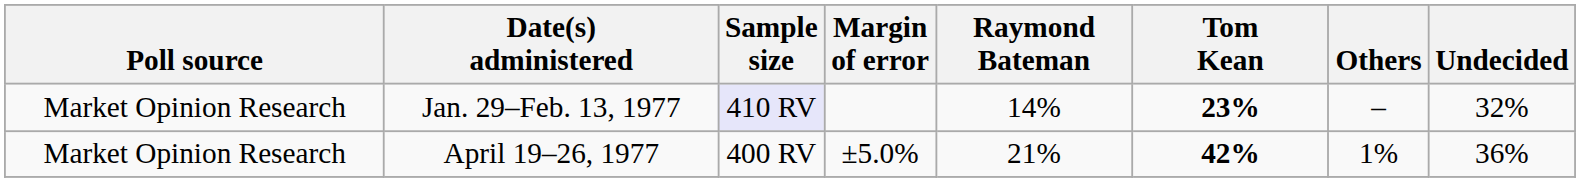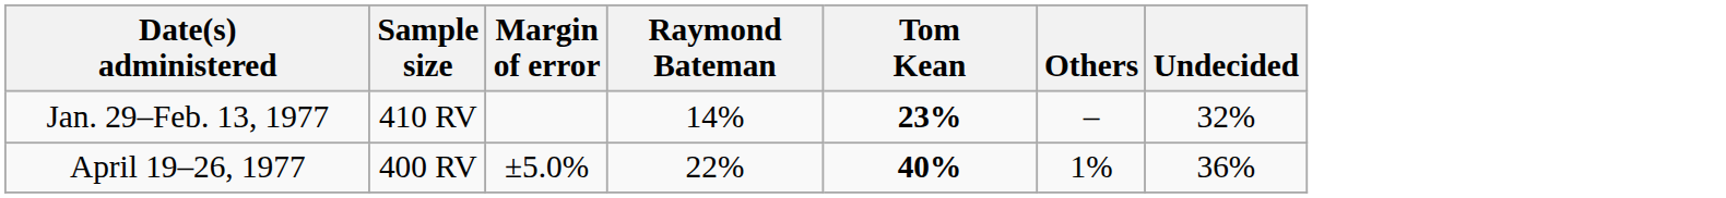- column: Poll source | Market Opinion Research | Market Opinion Research
Jan. 29–Feb. 13, 1977 | Sample size: lavender background -> no background
April 19–26, 1977 | Raymond Bateman: 21% -> 22%
April 19–26, 1977 | Tom Kean: 42% -> 40%
